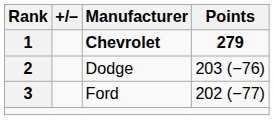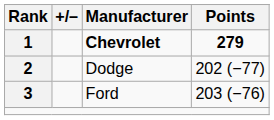Dodge | Points: 203 (−76) -> 202 (−77)
Ford | Points: 202 (−77) -> 203 (−76)
